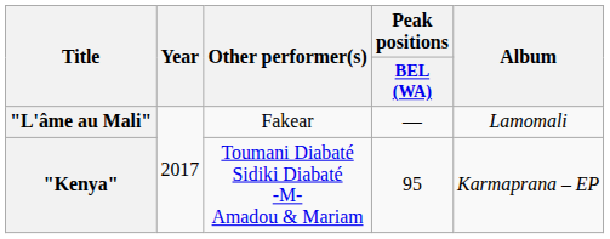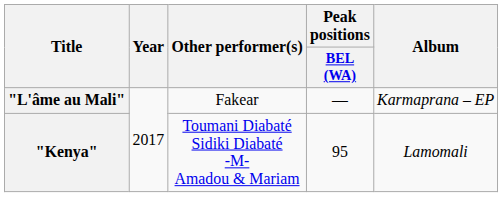"L'âme au Mali" | Album: Lamomali -> Karmaprana – EP
"Kenya" | Album: Karmaprana – EP -> Lamomali
